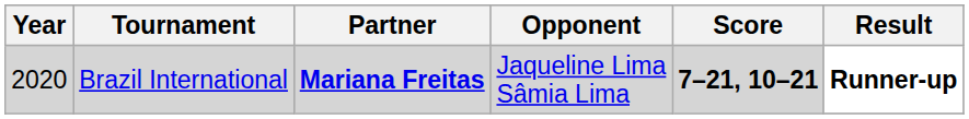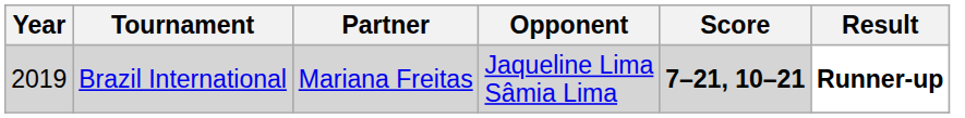Brazil International | Year: 2020 -> 2019
Brazil International | Partner: bold -> normal
